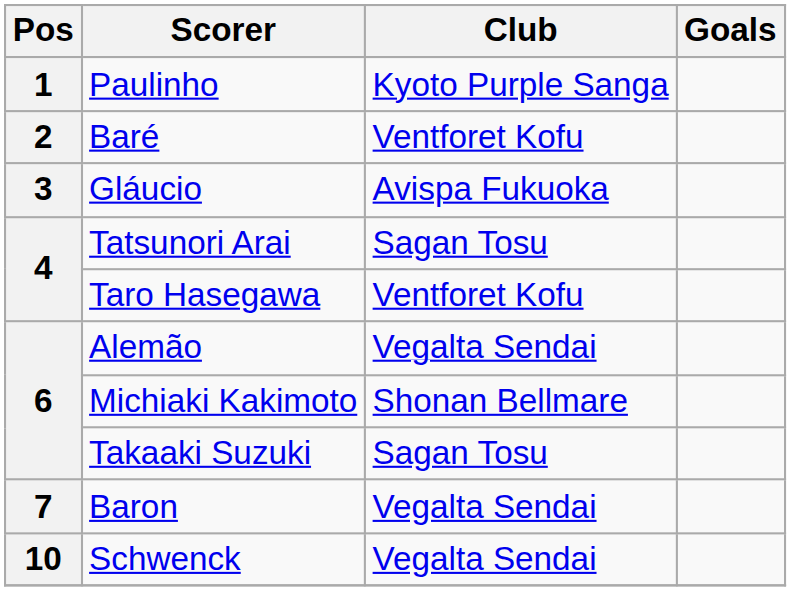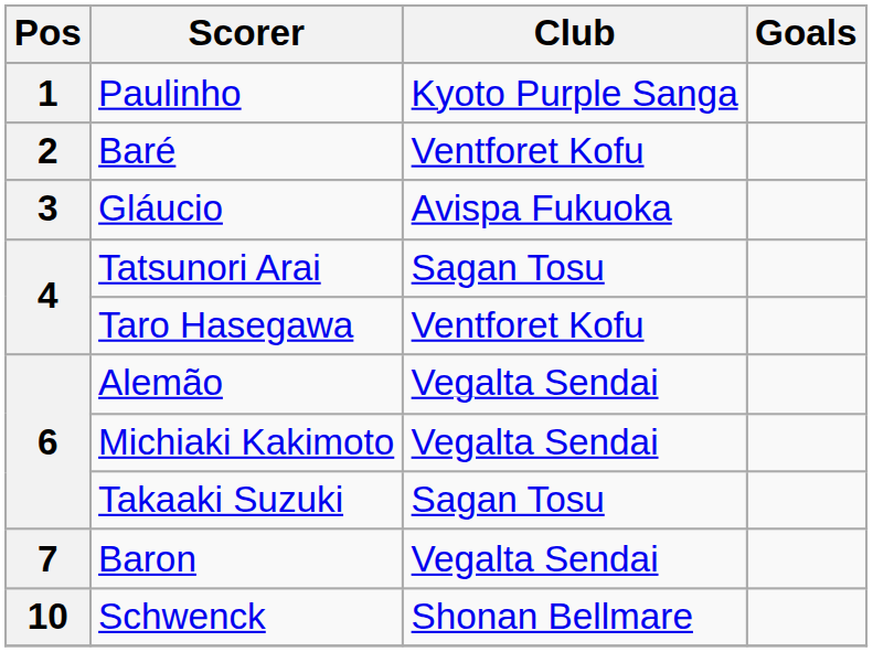Michiaki Kakimoto | Club: Shonan Bellmare -> Vegalta Sendai
Schwenck | Club: Vegalta Sendai -> Shonan Bellmare
